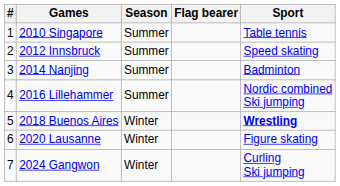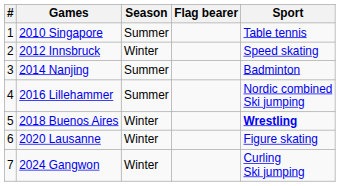2012 Innsbruck | Season: Summer -> Winter
